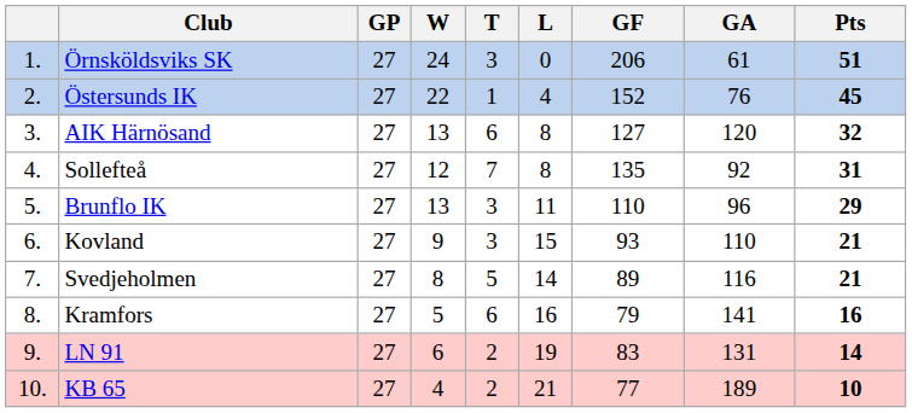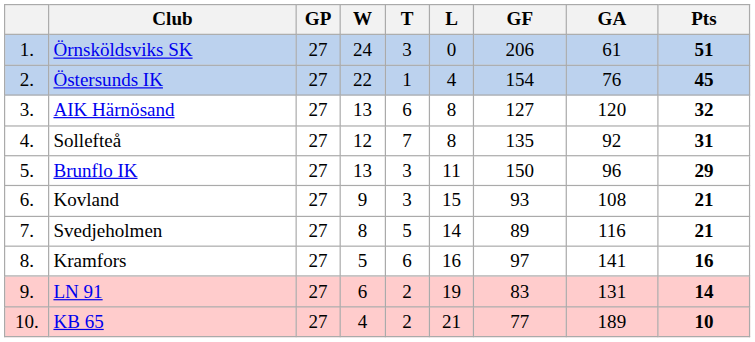Östersunds IK | GF: 152 -> 154
Brunflo IK | GF: 110 -> 150
Kovland | GA: 110 -> 108
Kramfors | GF: 79 -> 97
